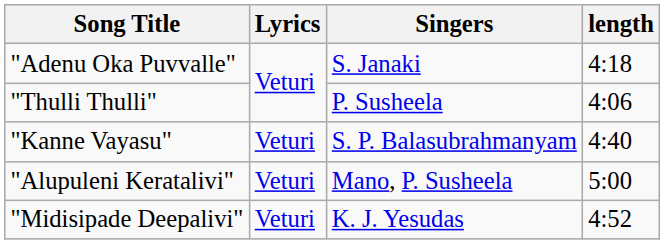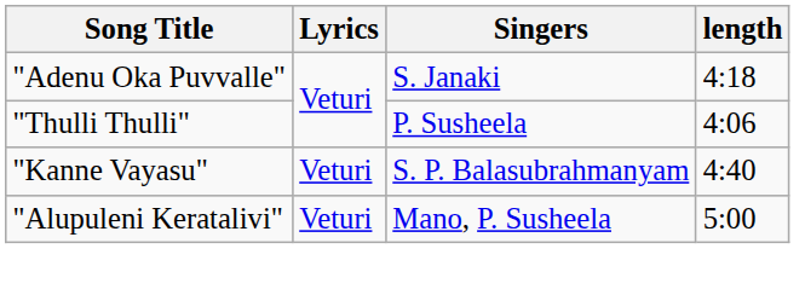- row: "Midisipade Deepalivi" | Veturi | K. J. Yesudas | 4:52
